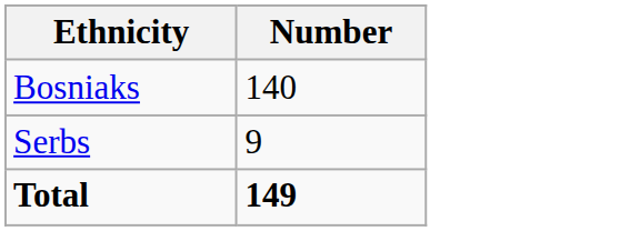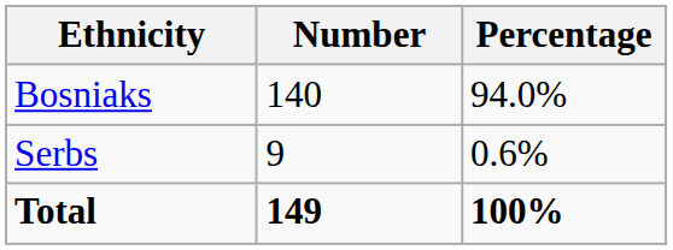+ column: Percentage | 94.0% | 0.6% | 100%
